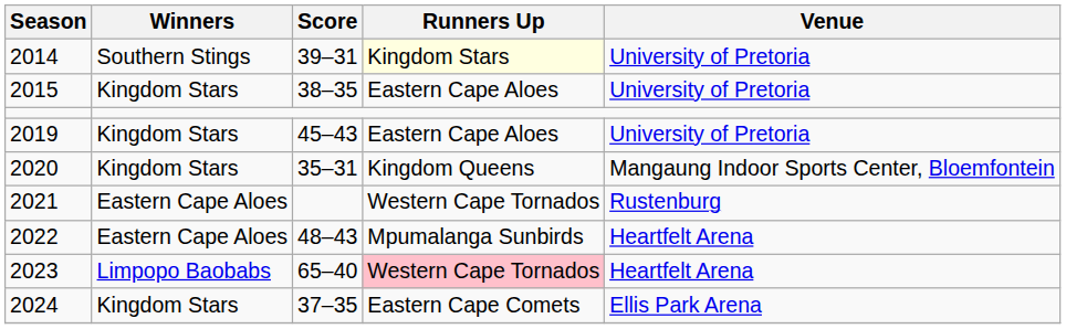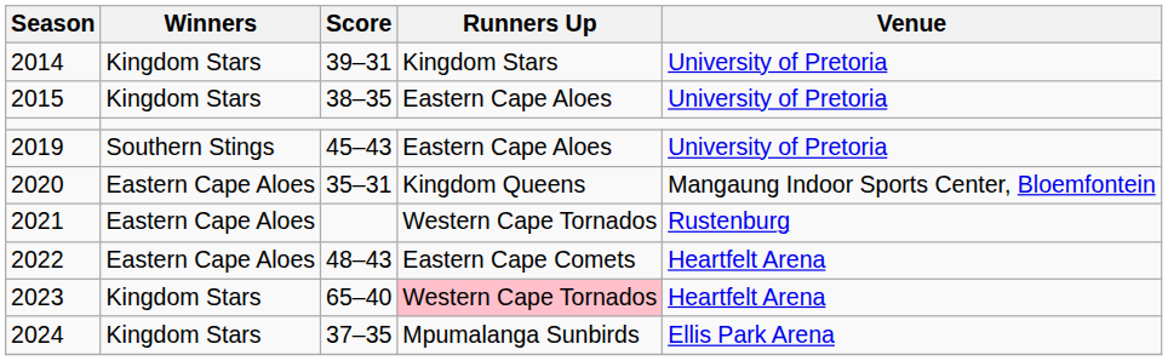2014 | Winners: Southern Stings -> Kingdom Stars
2014 | Runners Up: lightyellow background -> no background
2019 | Winners: Kingdom Stars -> Southern Stings
2020 | Winners: Kingdom Stars -> Eastern Cape Aloes
2022 | Runners Up: Mpumalanga Sunbirds -> Eastern Cape Comets
2023 | Winners: Limpopo Baobabs -> Kingdom Stars
2024 | Runners Up: Eastern Cape Comets -> Mpumalanga Sunbirds
